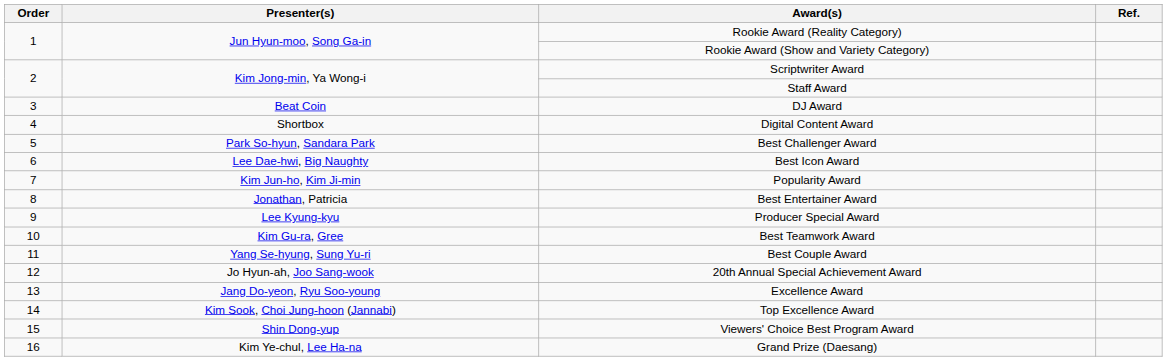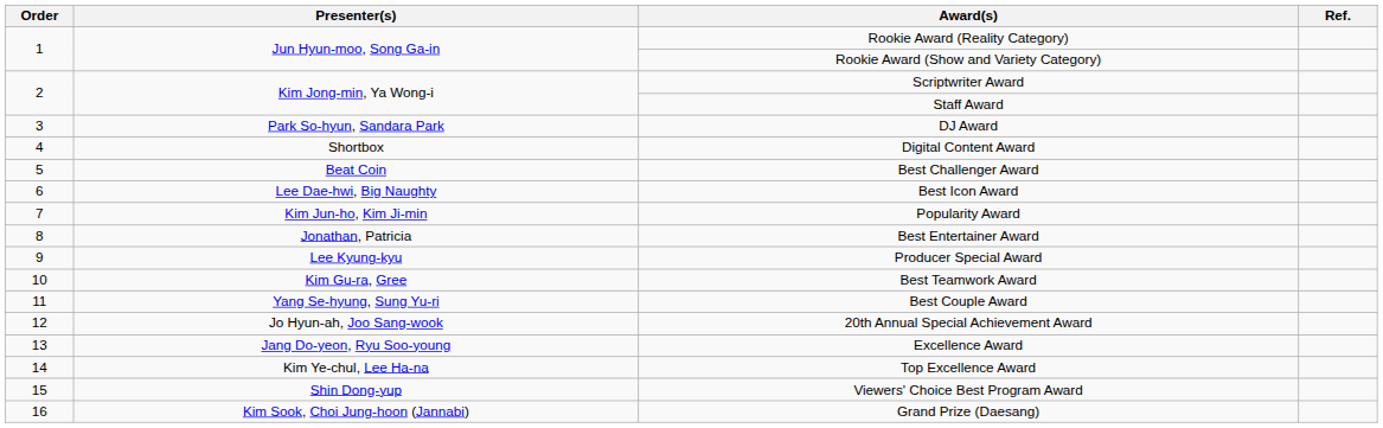DJ Award | Presenter(s): Beat Coin -> Park So-hyun, Sandara Park
Best Challenger Award | Presenter(s): Park So-hyun, Sandara Park -> Beat Coin
Top Excellence Award | Presenter(s): Kim Sook, Choi Jung-hoon (Jannabi) -> Kim Ye-chul, Lee Ha-na
Grand Prize (Daesang) | Presenter(s): Kim Ye-chul, Lee Ha-na -> Kim Sook, Choi Jung-hoon (Jannabi)
